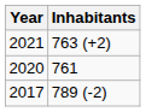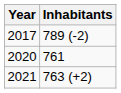rows swapped: 2021 <-> 2017
